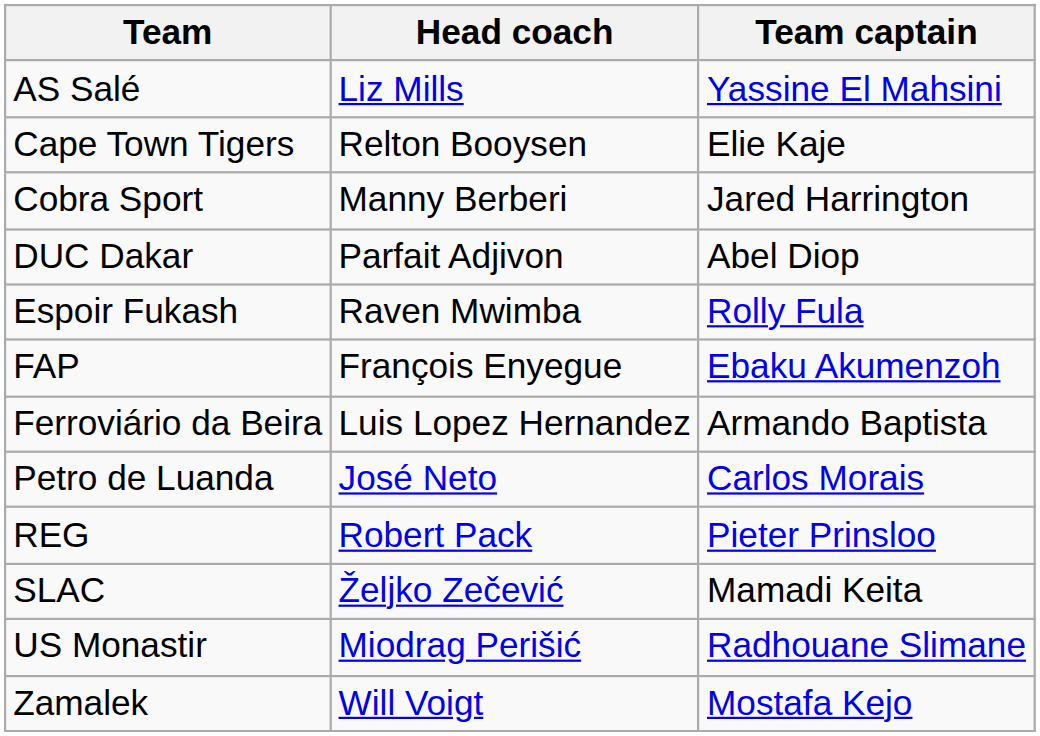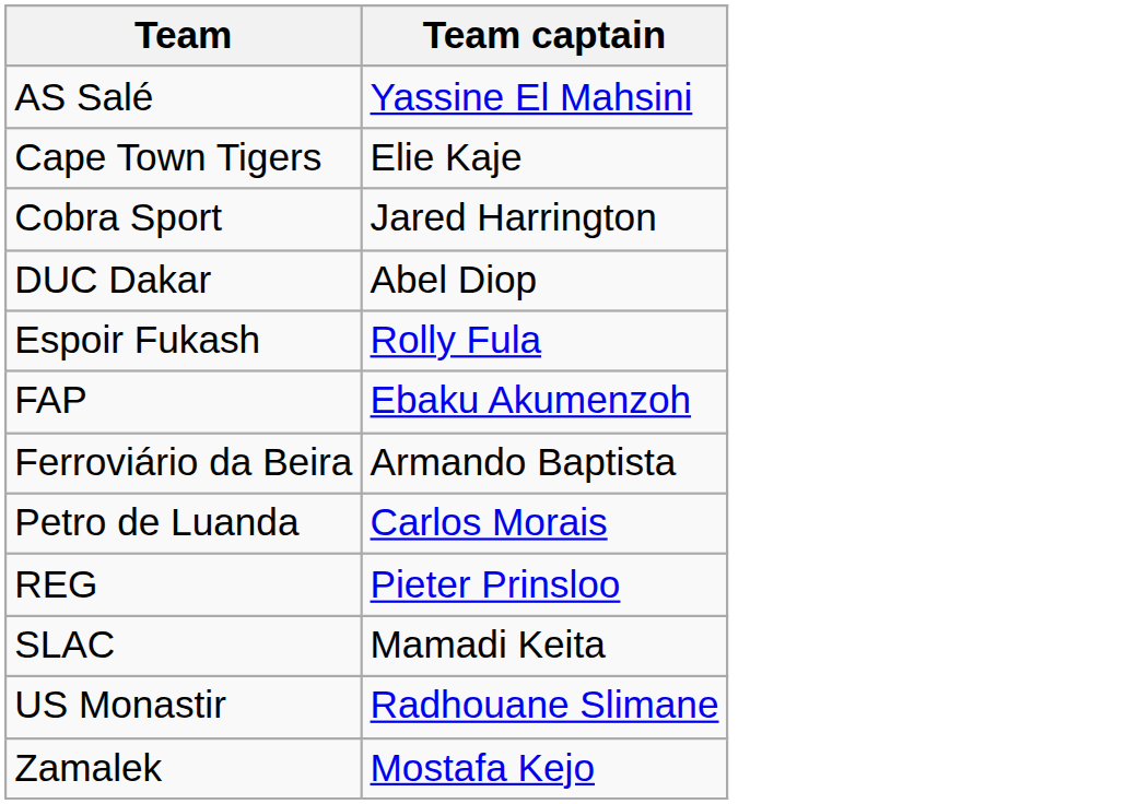- column: Head coach | Liz Mills | Relton Booysen | Manny Berberi | Parfait Adjivon | Raven Mwimba | François Enyegue | Luis Lopez Hernandez | José Neto | Robert Pack | Željko Zečević | Miodrag Perišić | Will Voigt
